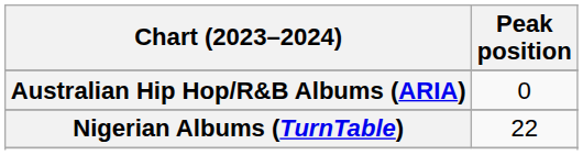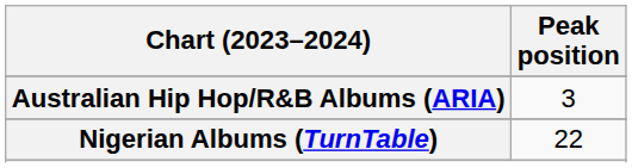Australian Hip Hop/R&B Albums (ARIA) | Peak position: 0 -> 3
